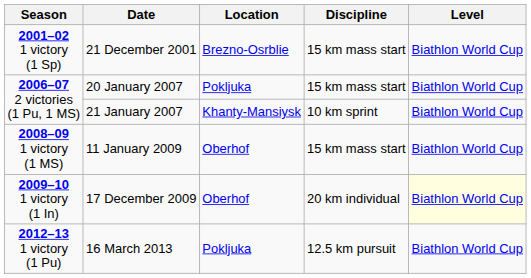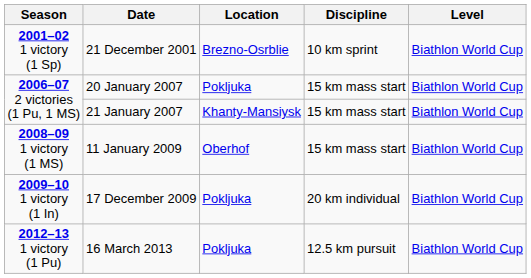21 December 2001 | Discipline: 15 km mass start -> 10 km sprint
21 January 2007 | Discipline: 10 km sprint -> 15 km mass start
17 December 2009 | Location: Oberhof -> Pokljuka
17 December 2009 | Level: lightyellow background -> no background
